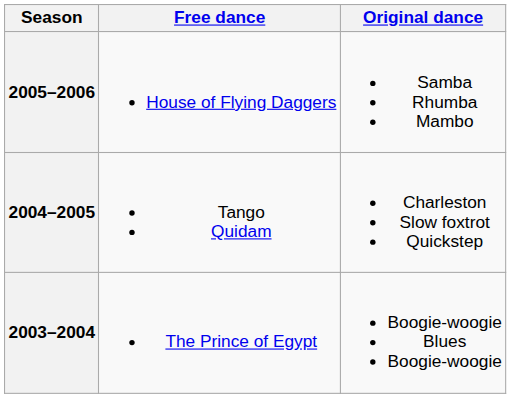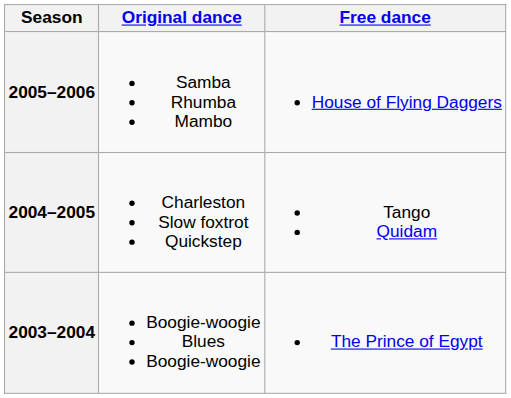columns swapped: Original dance <-> Free dance
